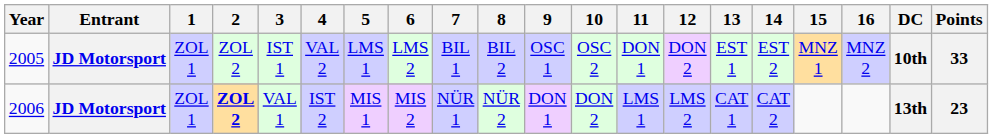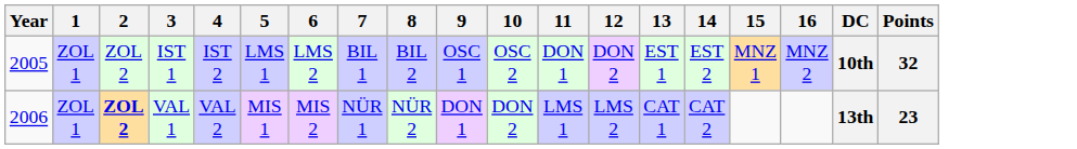- column: Entrant | JD Motorsport | JD Motorsport
2005 | 4: VAL 2 -> IST 2
2005 | Points: 33 -> 32
2006 | 4: IST 2 -> VAL 2
